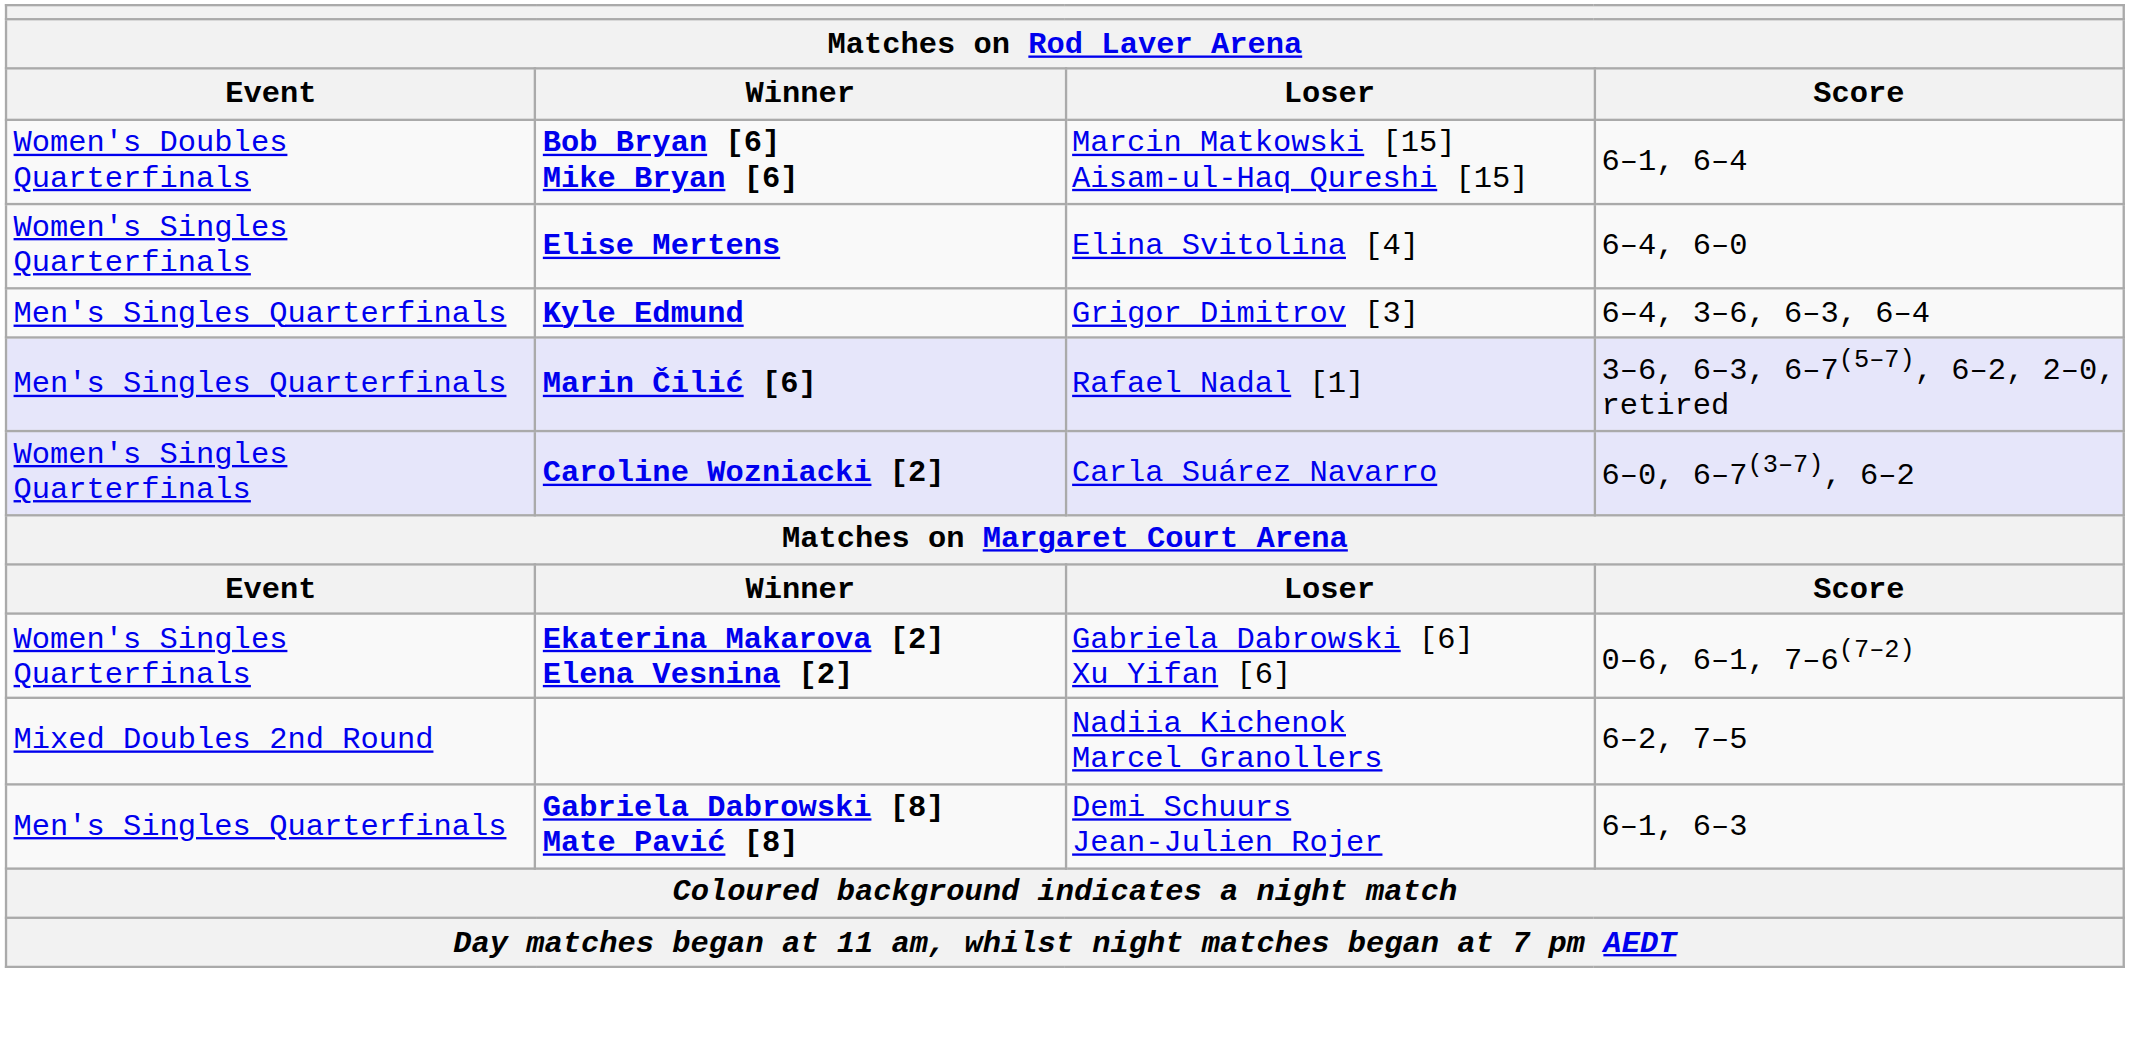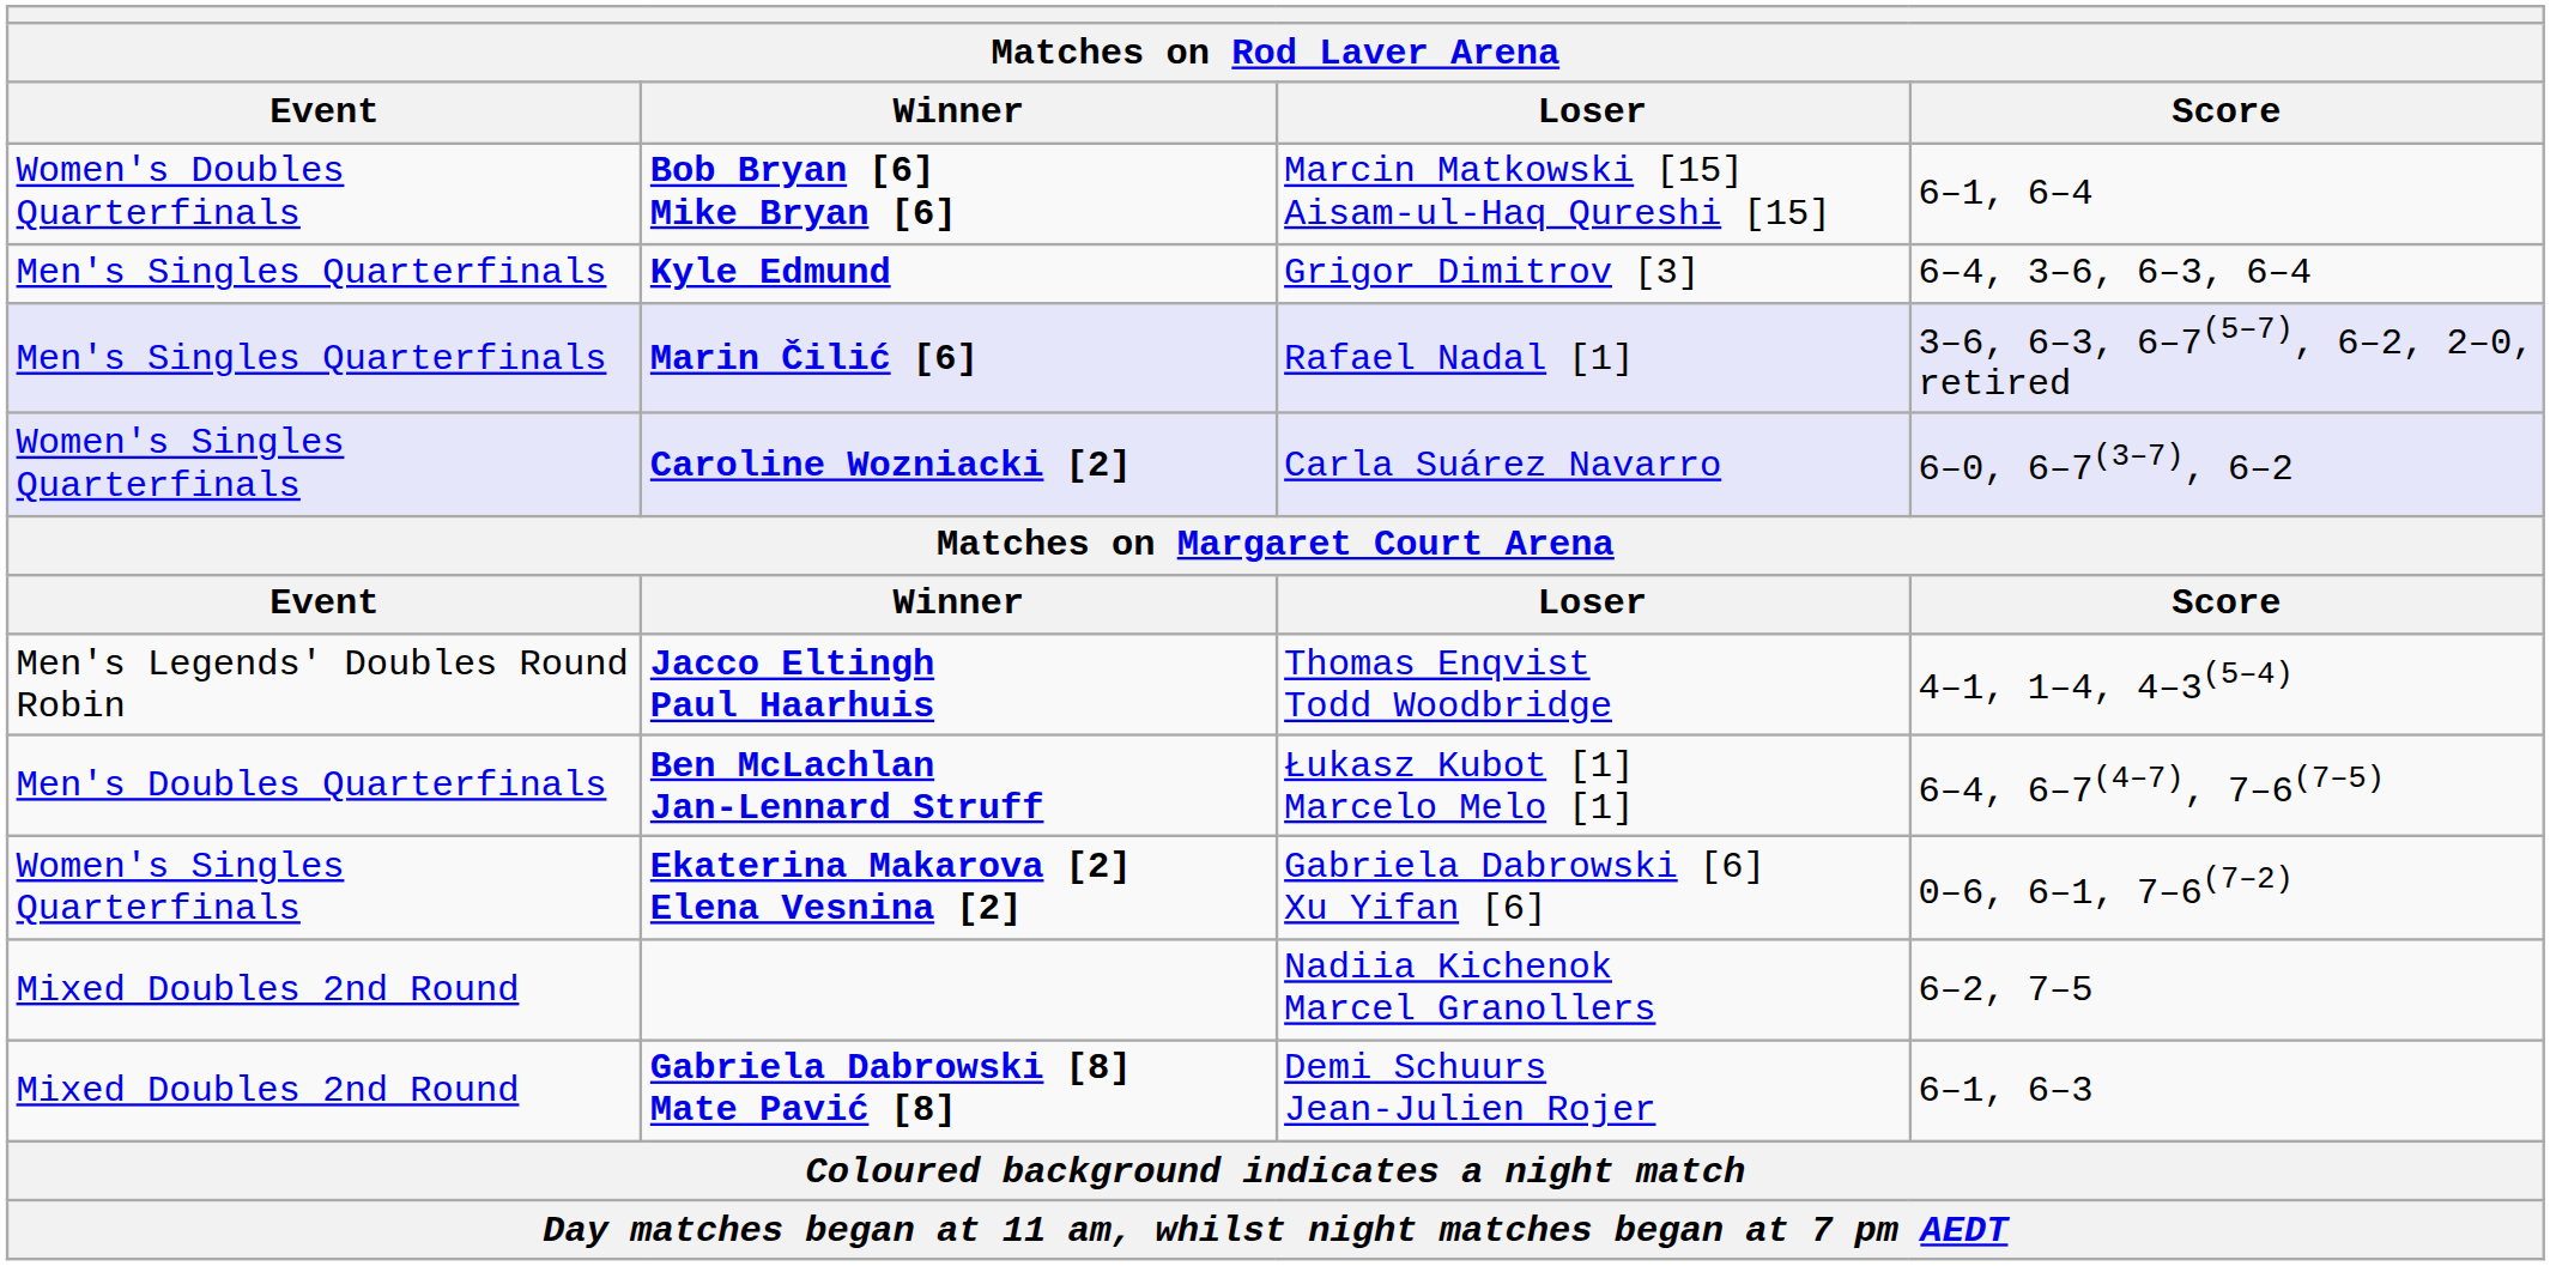- row: Women's Singles Quarterfinals | Elise Mertens | Elina Svitolina [4] | 6–4, 6–0
+ row: Men's Legends' Doubles Round Robin | Jacco Eltingh Paul Haarhuis | Thomas Enqvist Todd Woodbridge | 4–1, 1–4, 4–3(5–4)
+ row: Men's Doubles Quarterfinals | Ben McLachlan Jan-Lennard Struff | Łukasz Kubot [1] Marcelo Melo [1] | 6–4, 6–7(4–7), 7–6(7–5)
Gabriela Dabrowski [8] Mate Pavić [8] | Event: Men's Singles Quarterfinals -> Mixed Doubles 2nd Round
